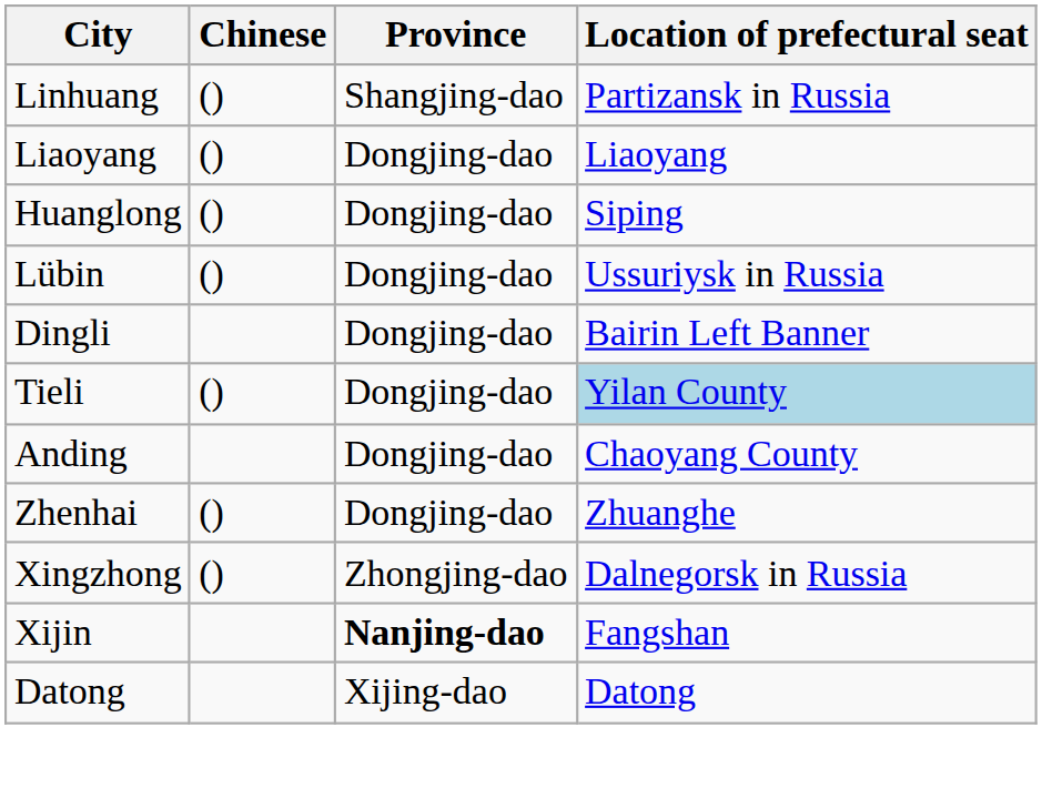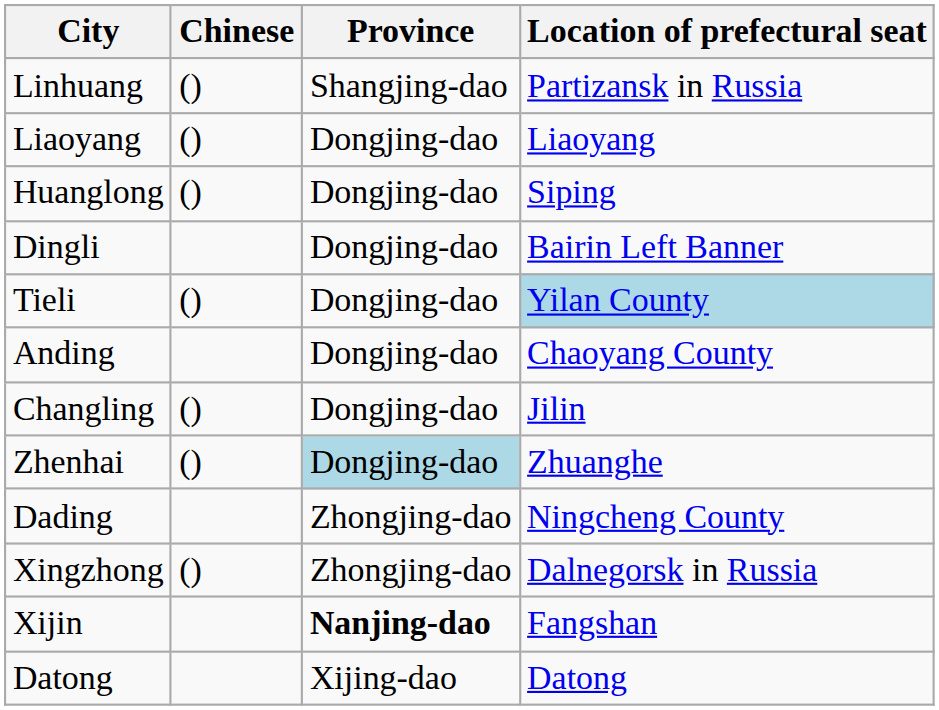- row: Lübin | () | Dongjing-dao | Ussuriysk in Russia
+ row: Changling | () | Dongjing-dao | Jilin
Zhenhai | Province: no background -> lightblue background
+ row: Dading | Zhongjing-dao | Ningcheng County
